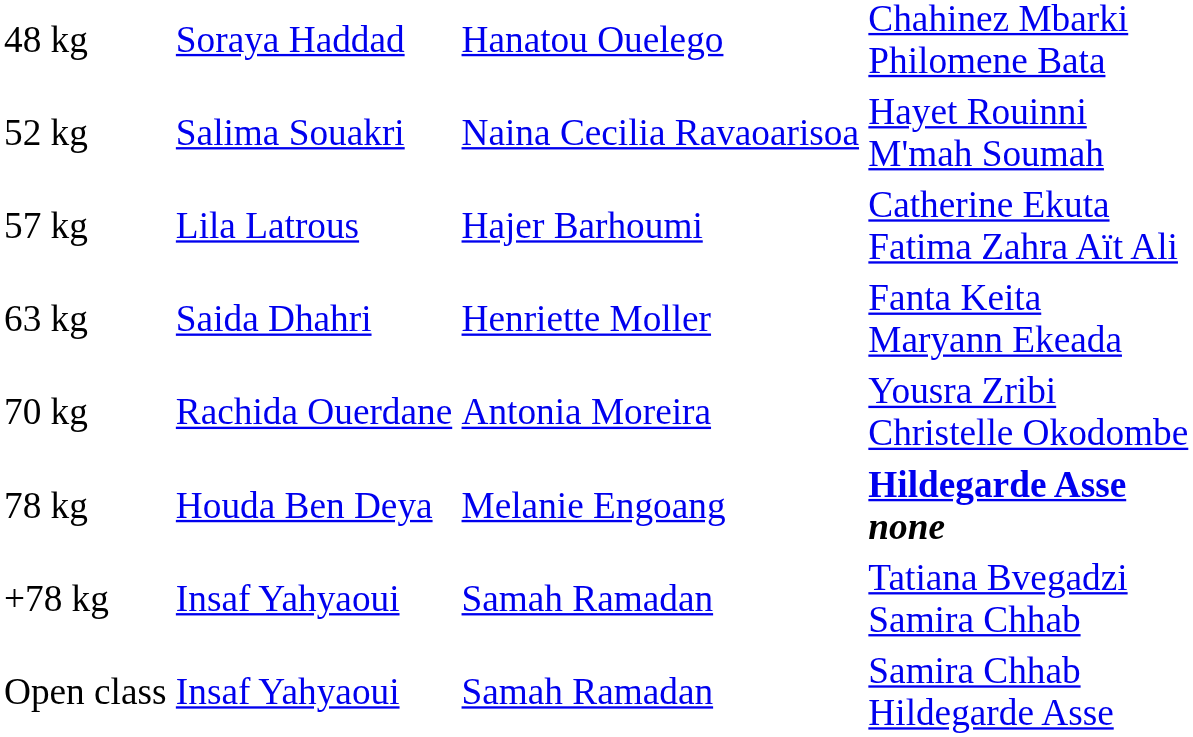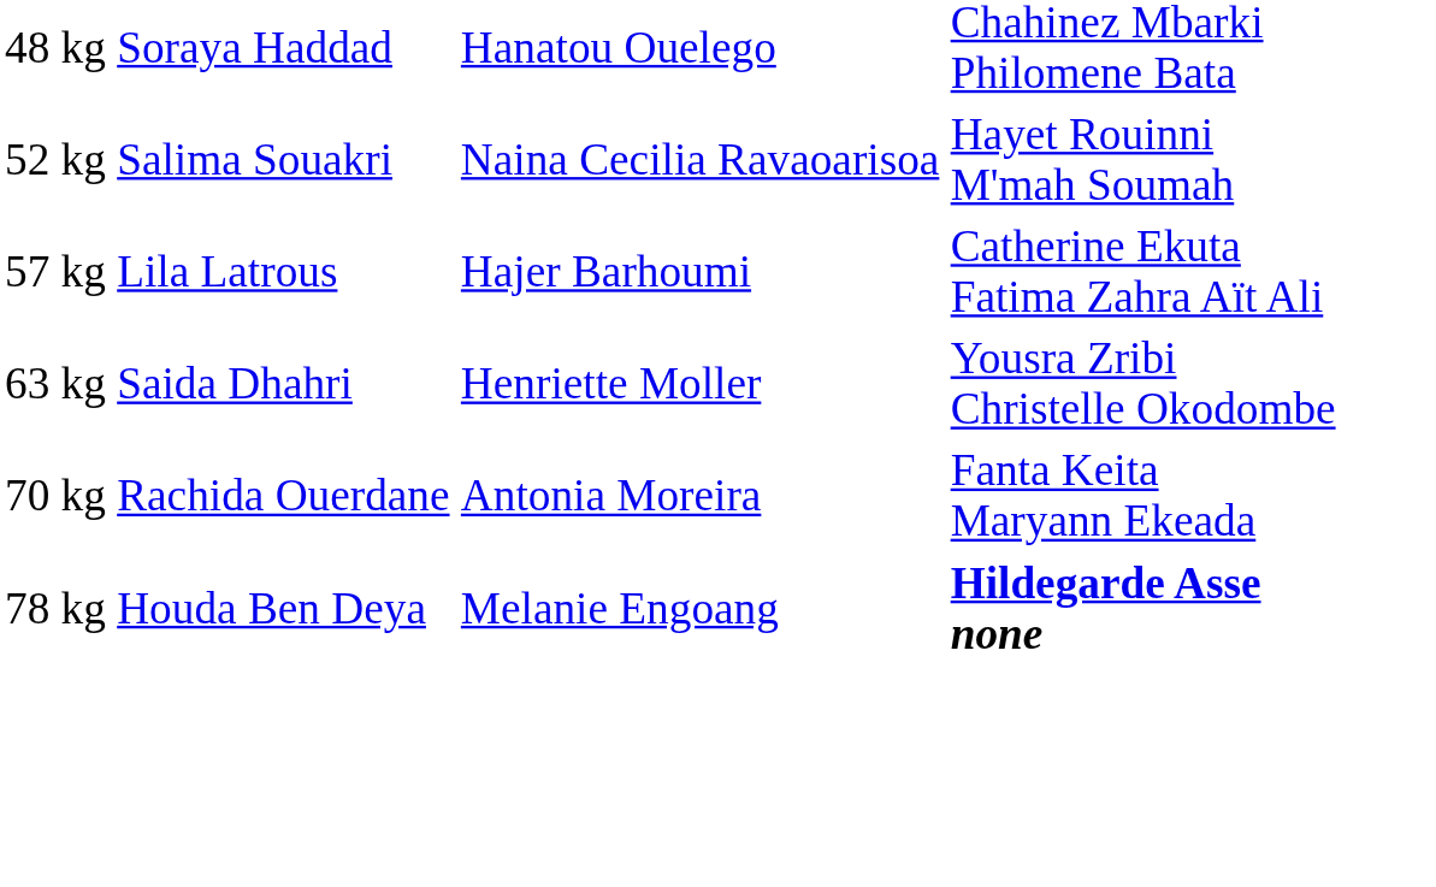63 kg | column 4: Fanta Keita Maryann Ekeada -> Yousra Zribi Christelle Okodombe
70 kg | column 4: Yousra Zribi Christelle Okodombe -> Fanta Keita Maryann Ekeada
- row: +78 kg | Insaf Yahyaoui | Samah Ramadan | Tatiana Bvegadzi Samira Chhab
- row: Open class | Insaf Yahyaoui | Samah Ramadan | Samira Chhab Hildegarde Asse
